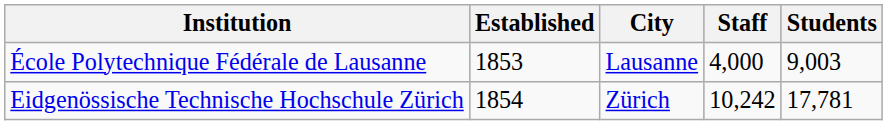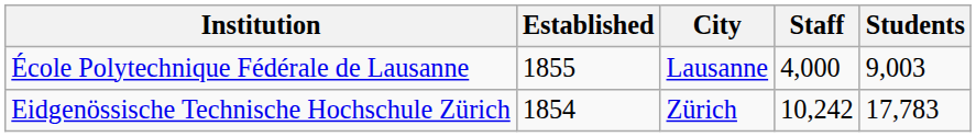École Polytechnique Fédérale de Lausanne | Established: 1853 -> 1855
Eidgenössische Technische Hochschule Zürich | Students: 17,781 -> 17,783
